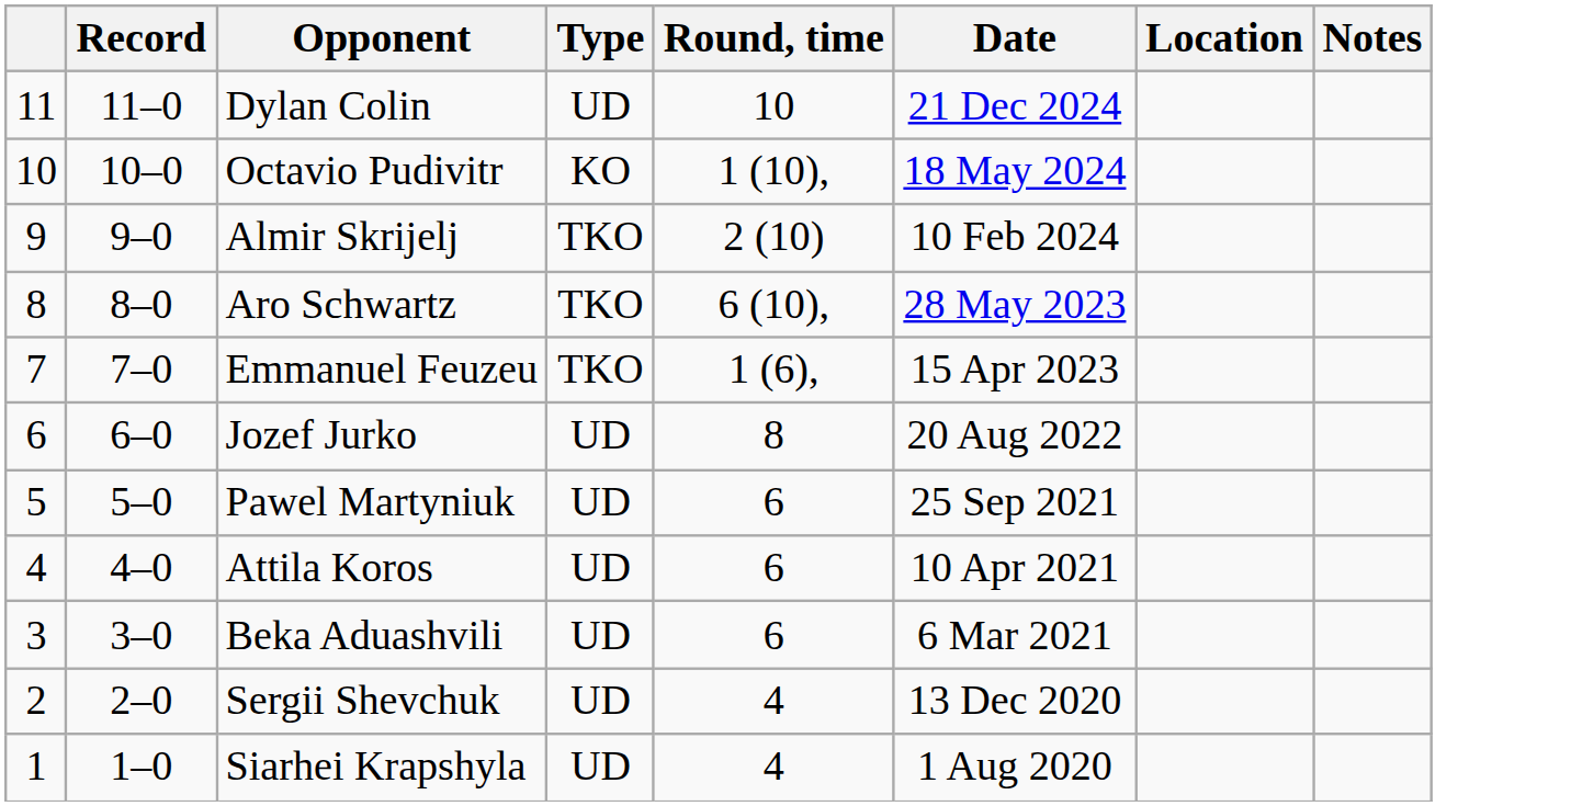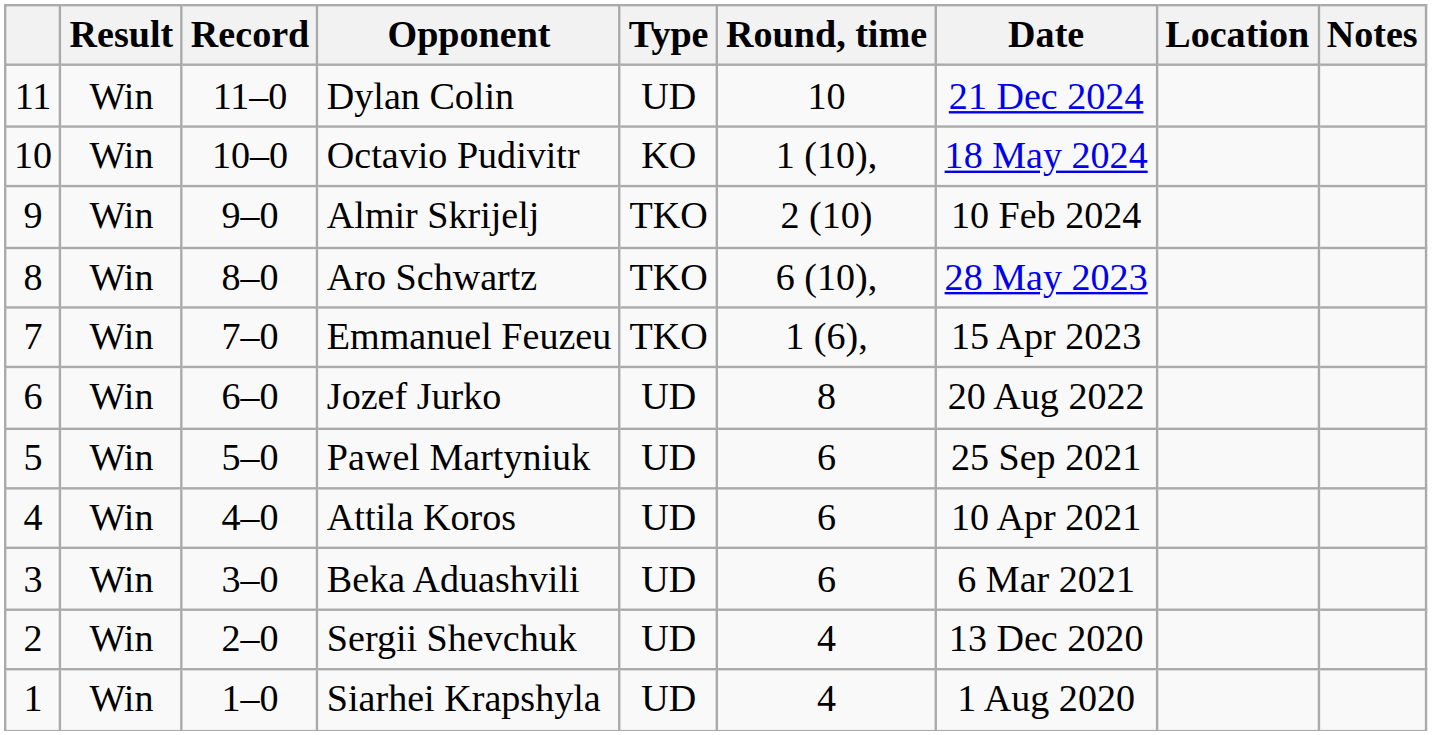+ column: Result | Win | Win | Win | Win | Win | Win | Win | Win | Win | Win | Win
